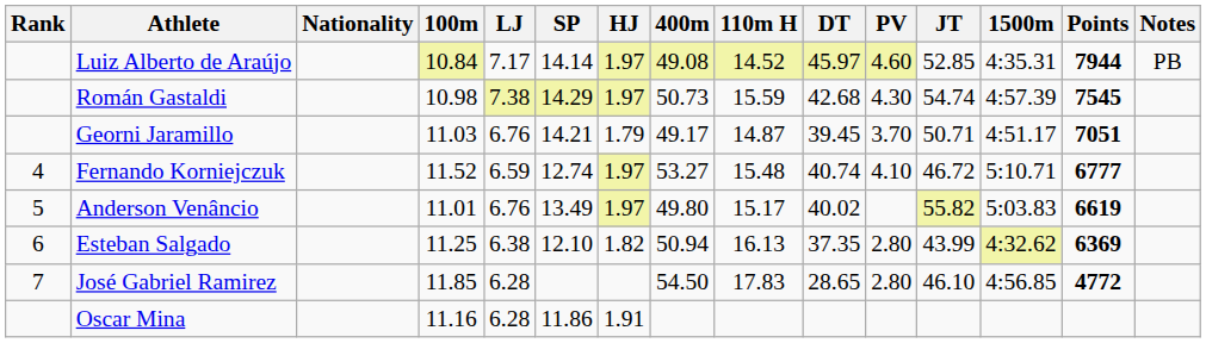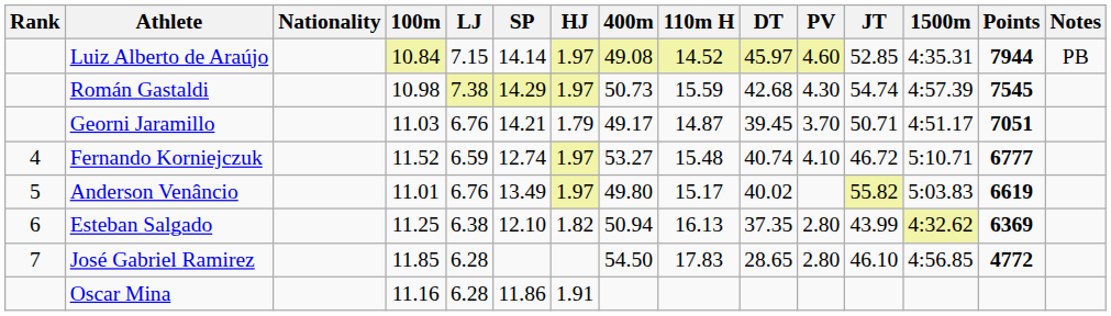Luiz Alberto de Araújo | LJ: 7.17 -> 7.15
